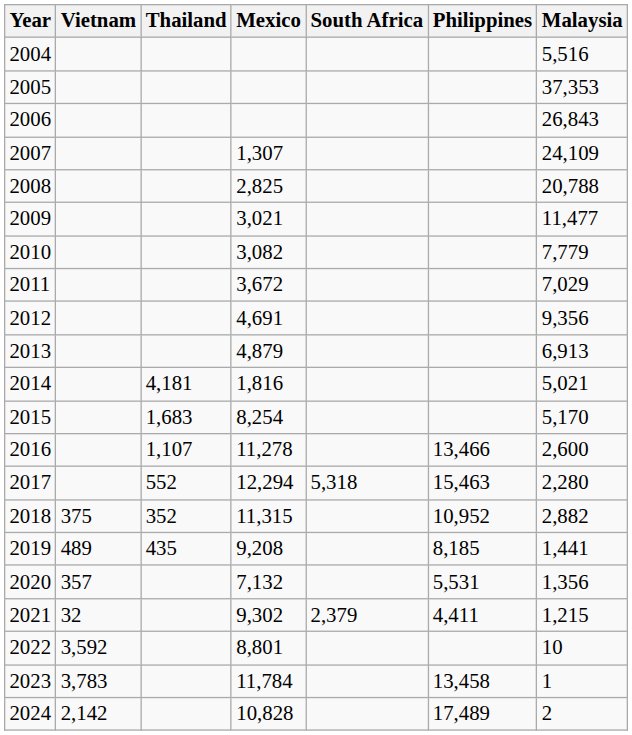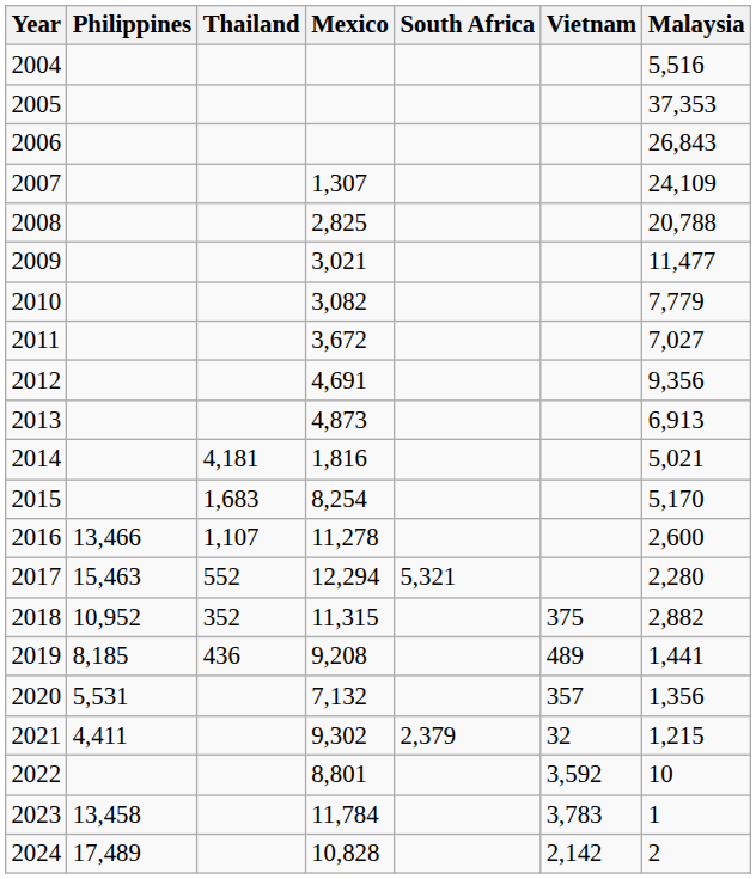columns swapped: Philippines <-> Vietnam
2011 | Malaysia: 7,029 -> 7,027
2013 | Mexico: 4,879 -> 4,873
2017 | South Africa: 5,318 -> 5,321
2019 | Thailand: 435 -> 436
